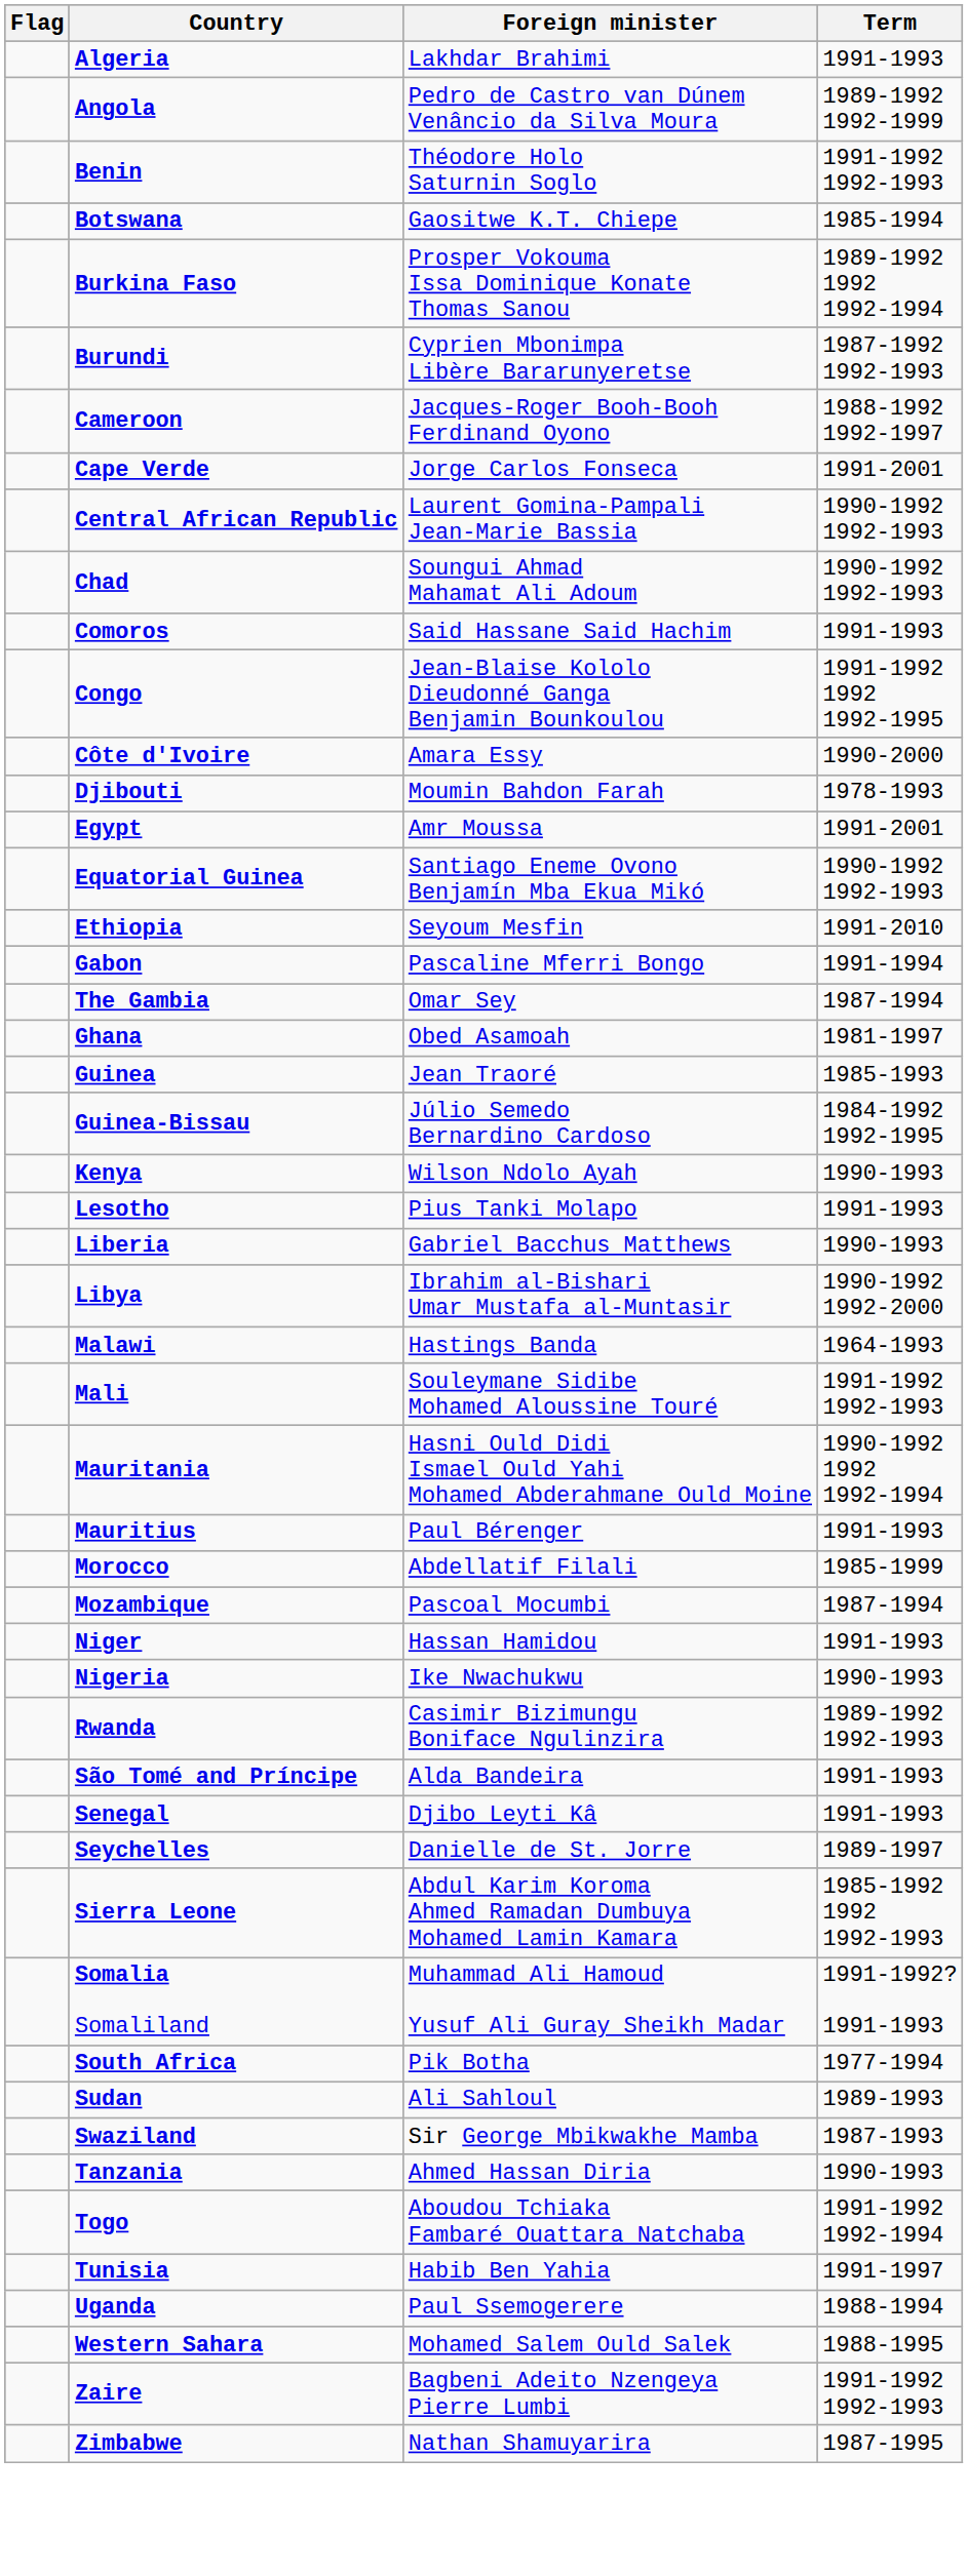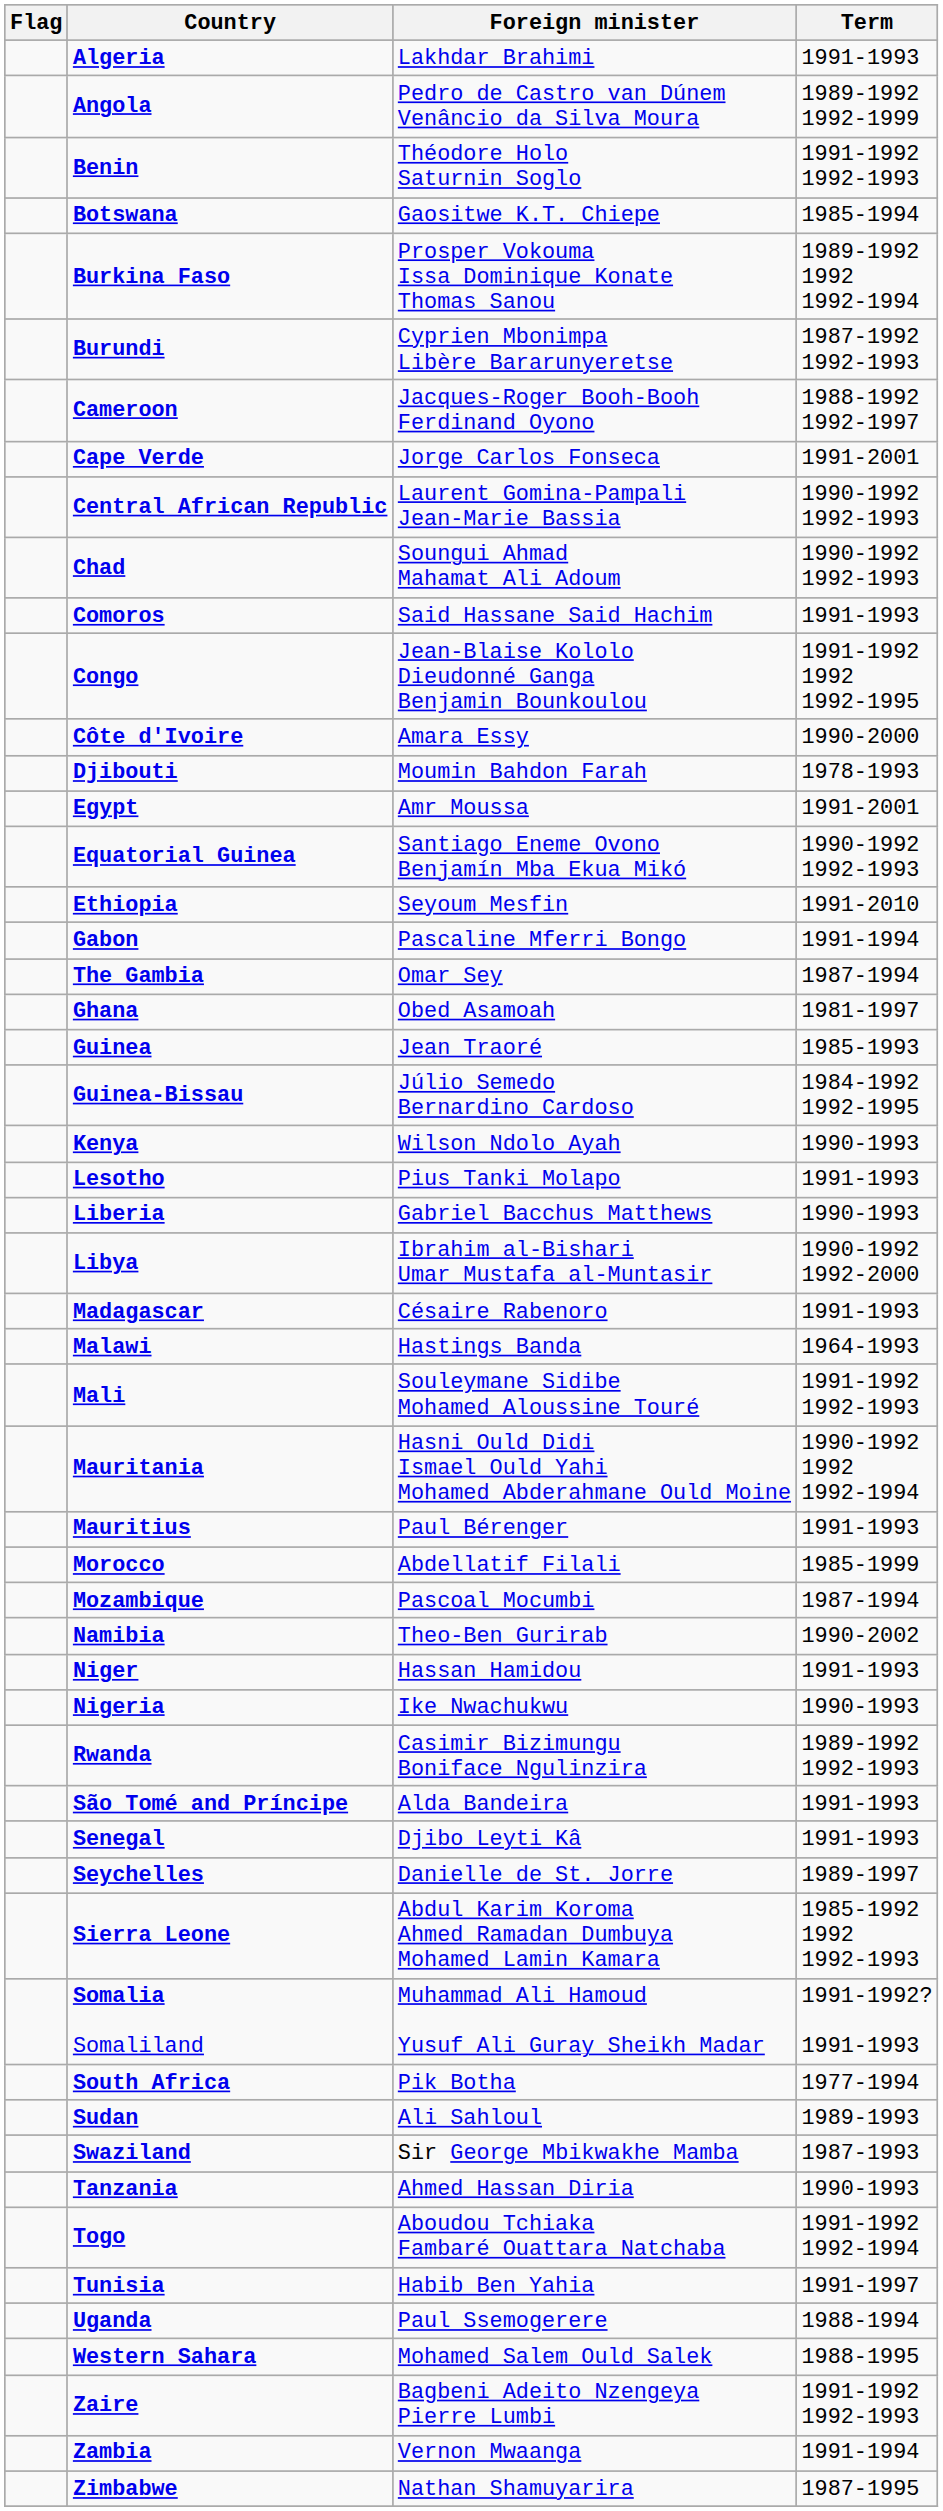+ row: Madagascar | Césaire Rabenoro | 1991-1993
+ row: Namibia | Theo-Ben Gurirab | 1990-2002
+ row: Zambia | Vernon Mwaanga | 1991-1994
